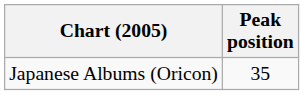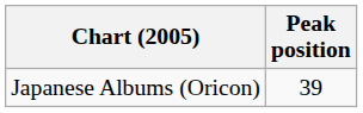Japanese Albums (Oricon) | Peak position: 35 -> 39
